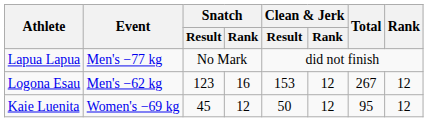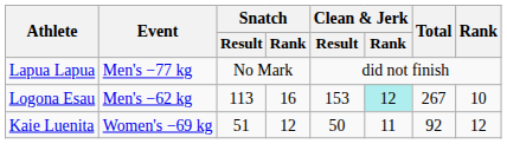Logona Esau | Snatch / Result: 123 -> 113
Logona Esau | Clean & Jerk / Rank: no background -> paleturquoise background
Logona Esau | Rank: 12 -> 10
Kaie Luenita | Snatch / Result: 45 -> 51
Kaie Luenita | Clean & Jerk / Rank: 12 -> 11
Kaie Luenita | Total: 95 -> 92
